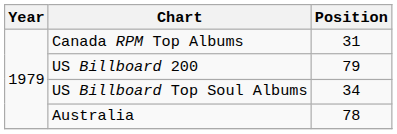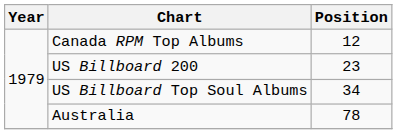Canada RPM Top Albums | Position: 31 -> 12
US Billboard 200 | Position: 79 -> 23
